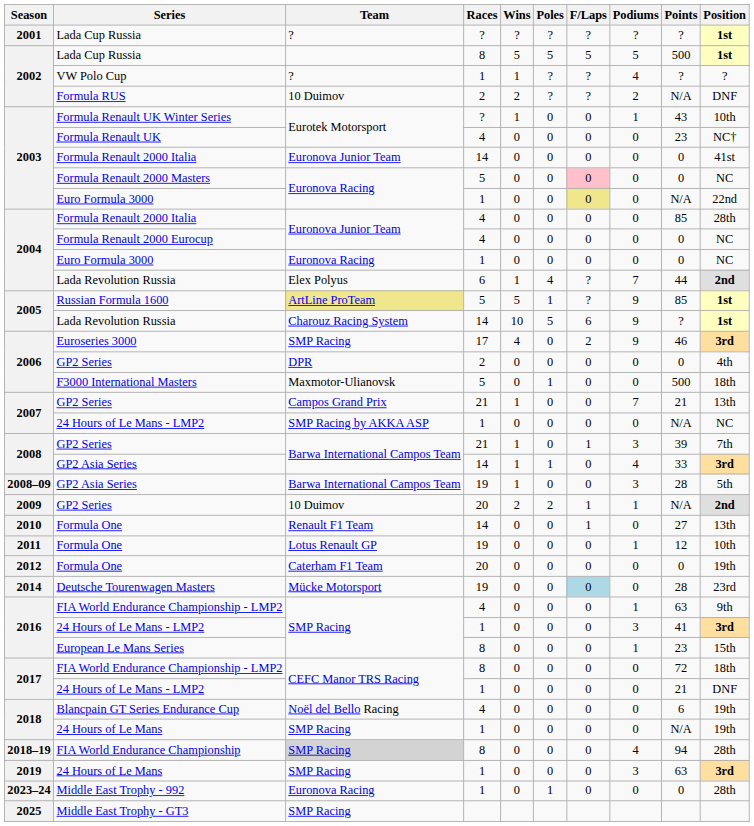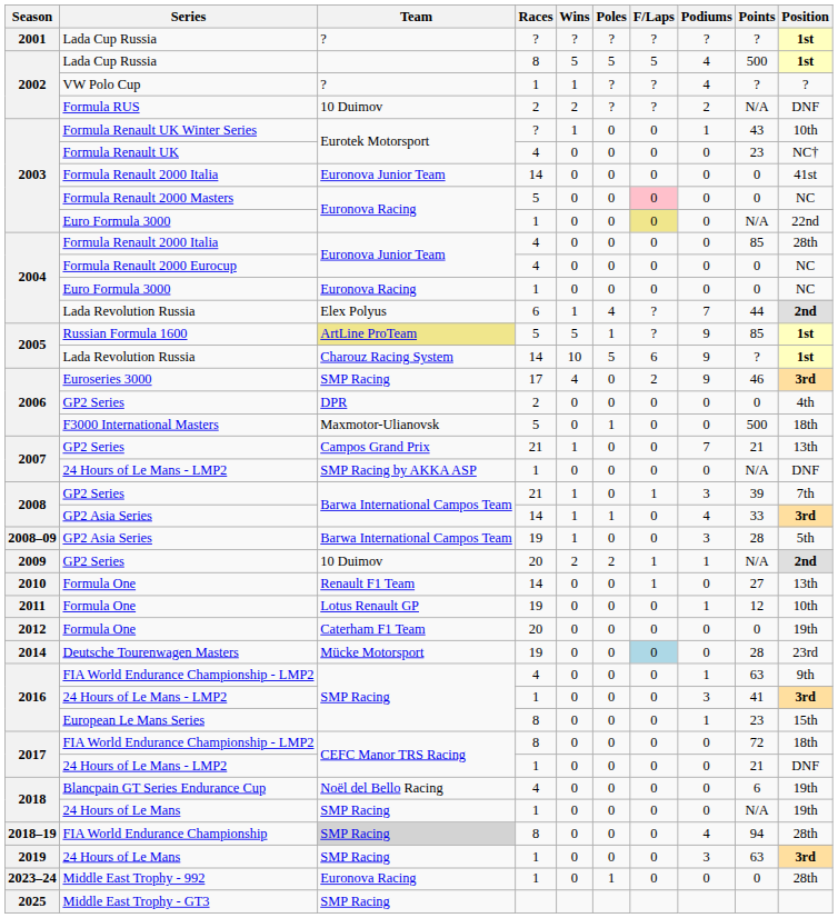2002 / Lada Cup Russia | Podiums: 5 -> 4
2007 / 24 Hours of Le Mans - LMP2 | Position: NC -> DNF
